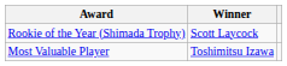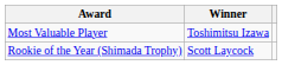rows swapped: Most Valuable Player <-> Rookie of the Year (Shimada Trophy)
